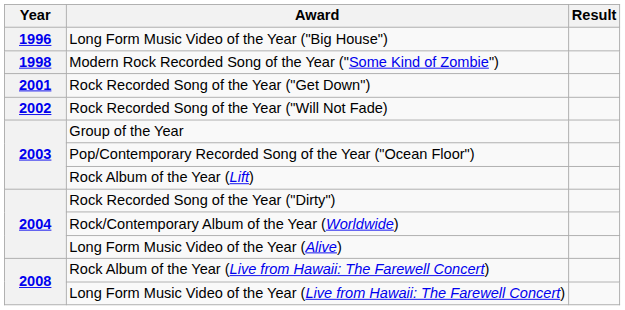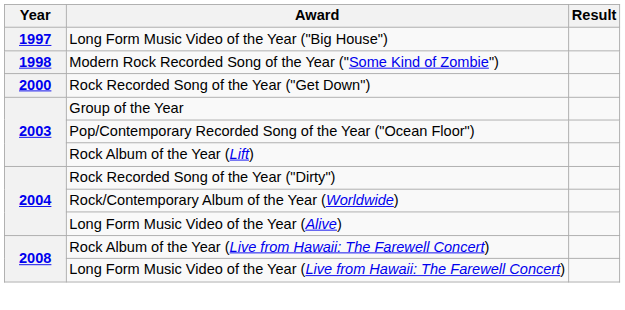Long Form Music Video of the Year ("Big House") | Year: 1996 -> 1997
Rock Recorded Song of the Year ("Get Down") | Year: 2001 -> 2000
- row: 2002 | Rock Recorded Song of the Year ("Will Not Fade)
